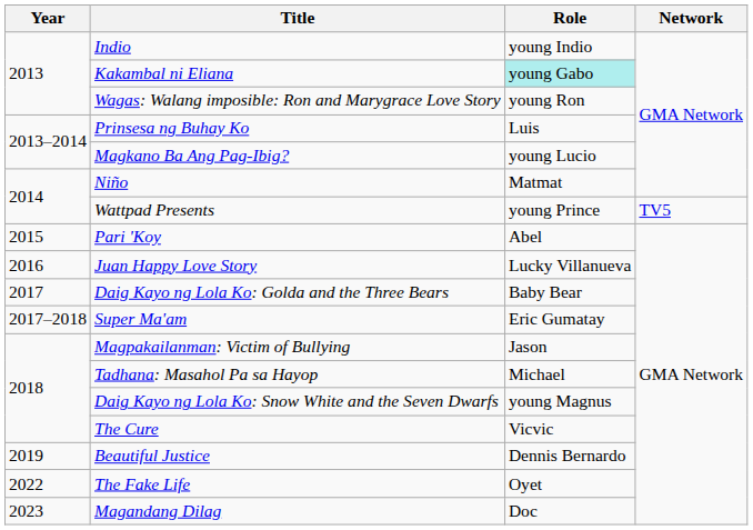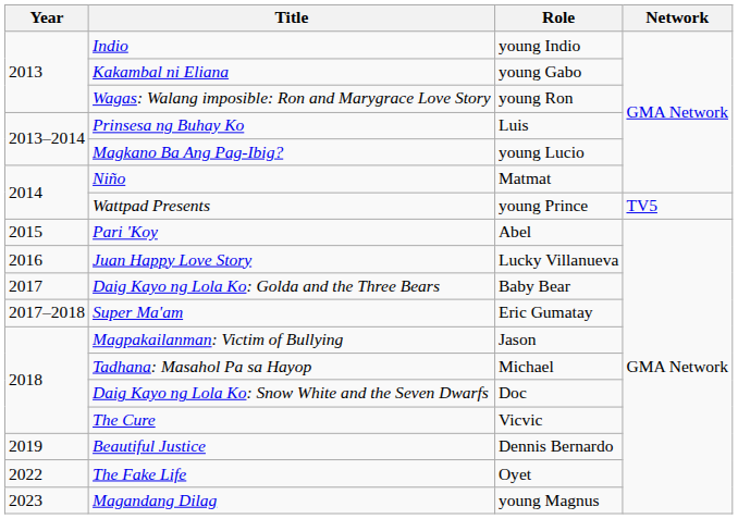Kakambal ni Eliana | Role: paleturquoise background -> no background
Daig Kayo ng Lola Ko: Snow White and the Seven Dwarfs | Role: young Magnus -> Doc
Magandang Dilag | Role: Doc -> young Magnus
